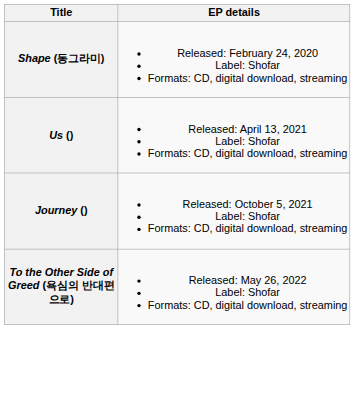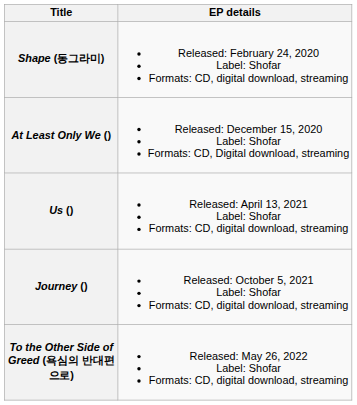+ row: At Least Only We () | Released: December 15, 2020 Label: Shofar Formats: CD, Digital download, streaming
